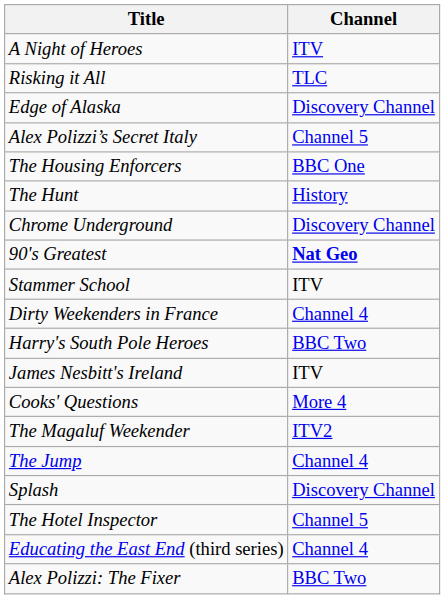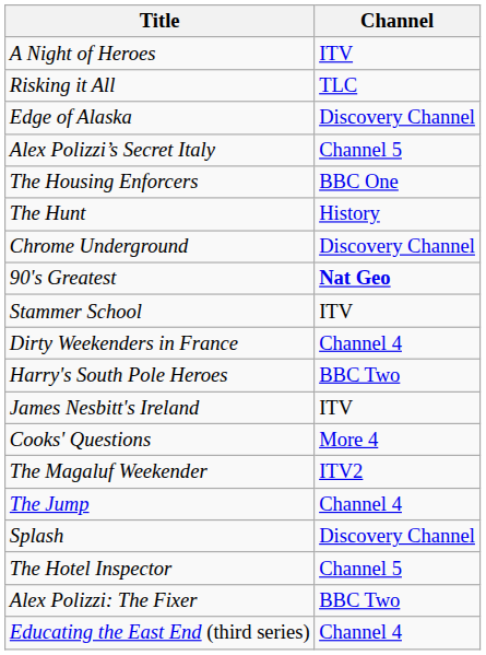rows swapped: Alex Polizzi: The Fixer <-> Educating the East End (third series)
